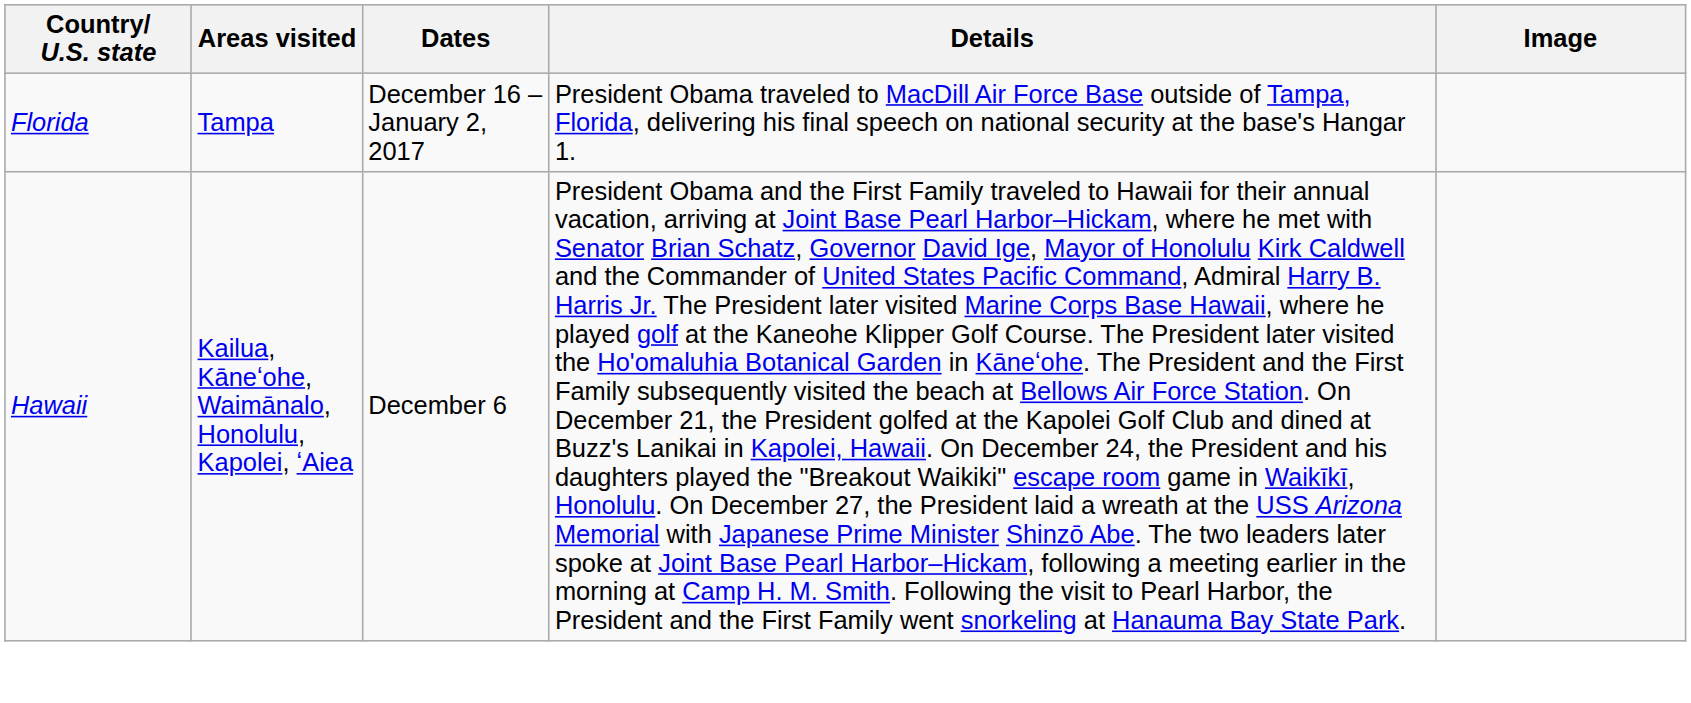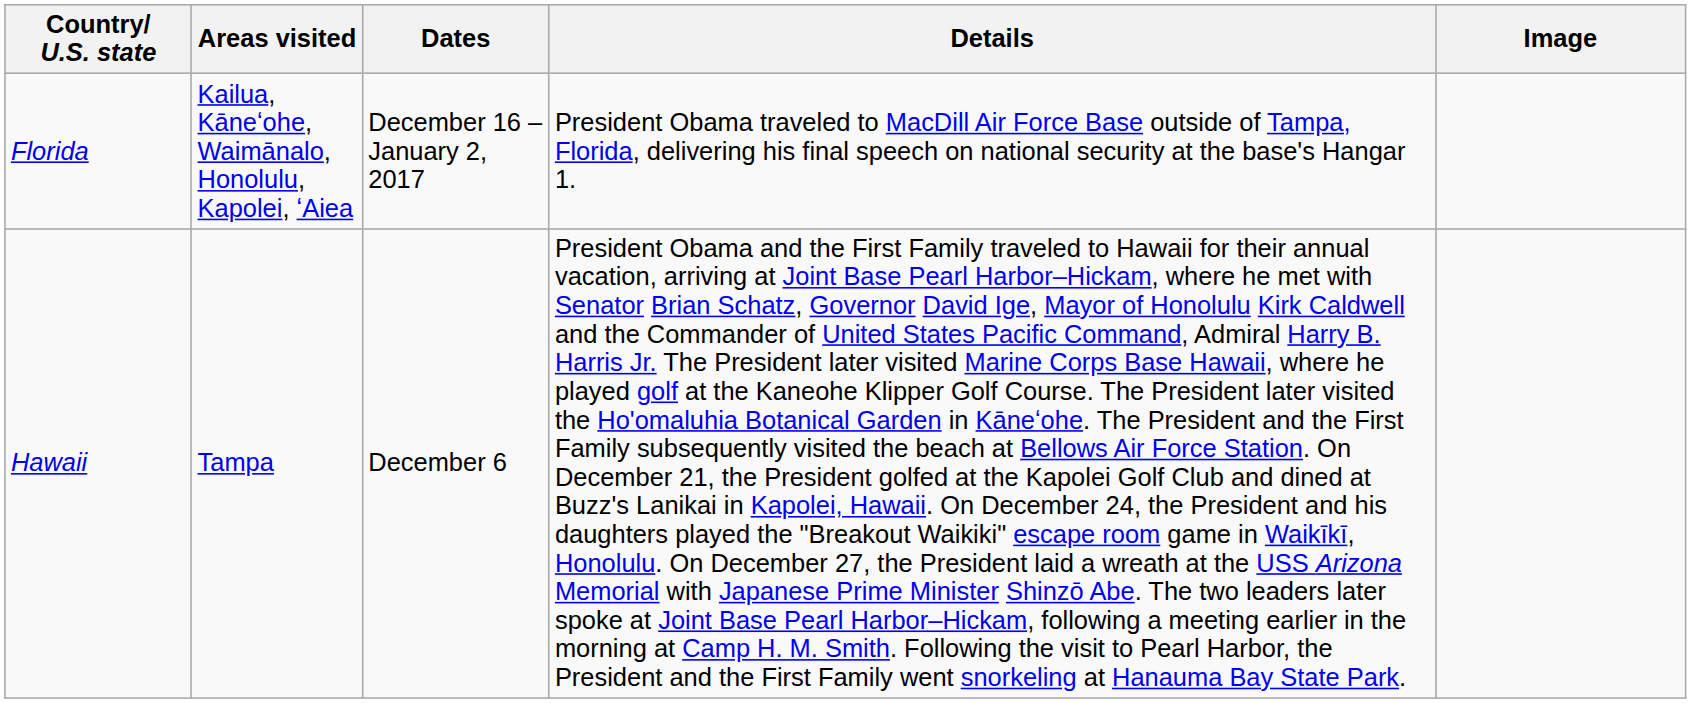Florida | Areas visited: Tampa -> Kailua, Kāneʻohe, Waimānalo, Honolulu, Kapolei, ʻAiea
Hawaii | Areas visited: Kailua, Kāneʻohe, Waimānalo, Honolulu, Kapolei, ʻAiea -> Tampa
